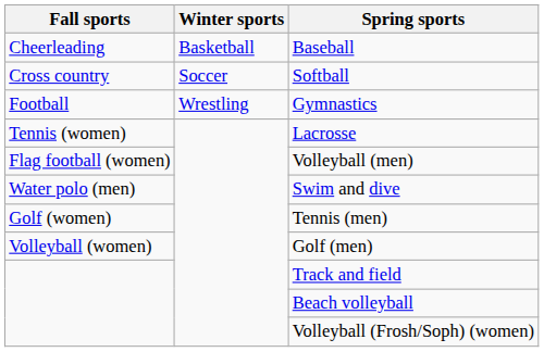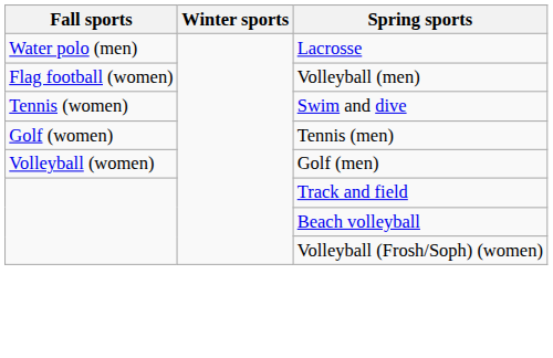- row: Cheerleading | Basketball | Baseball
- row: Cross country | Soccer | Softball
- row: Football | Wrestling | Gymnastics
Lacrosse | Fall sports: Tennis (women) -> Water polo (men)
Swim and dive | Fall sports: Water polo (men) -> Tennis (women)
